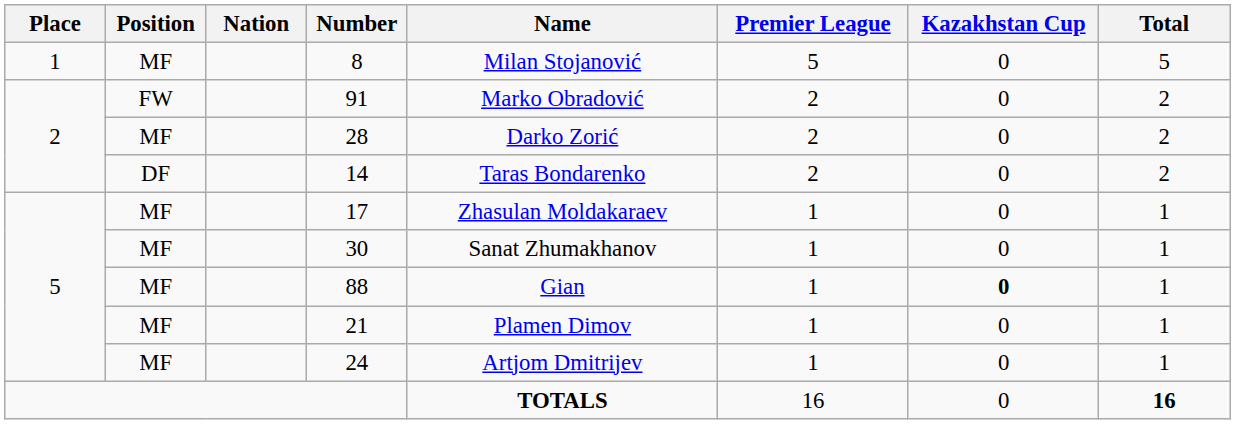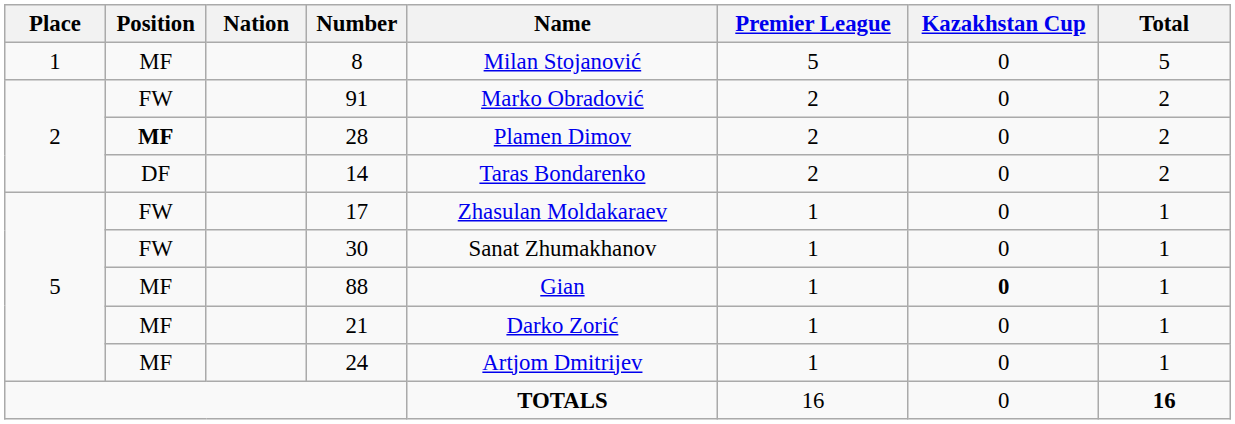28 | Position: normal -> bold
28 | Name: Darko Zorić -> Plamen Dimov
17 | Position: MF -> FW
30 | Position: MF -> FW
21 | Name: Plamen Dimov -> Darko Zorić
